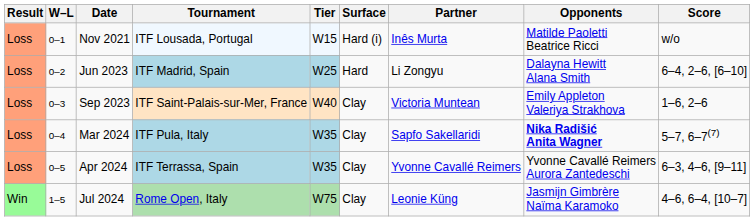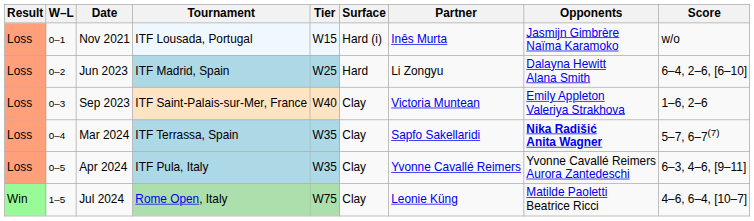Nov 2021 | Opponents: Matilde Paoletti Beatrice Ricci -> Jasmijn Gimbrère Naïma Karamoko
Mar 2024 | Tournament: ITF Pula, Italy -> ITF Terrassa, Spain
Apr 2024 | Tournament: ITF Terrassa, Spain -> ITF Pula, Italy
Jul 2024 | Opponents: Jasmijn Gimbrère Naïma Karamoko -> Matilde Paoletti Beatrice Ricci
